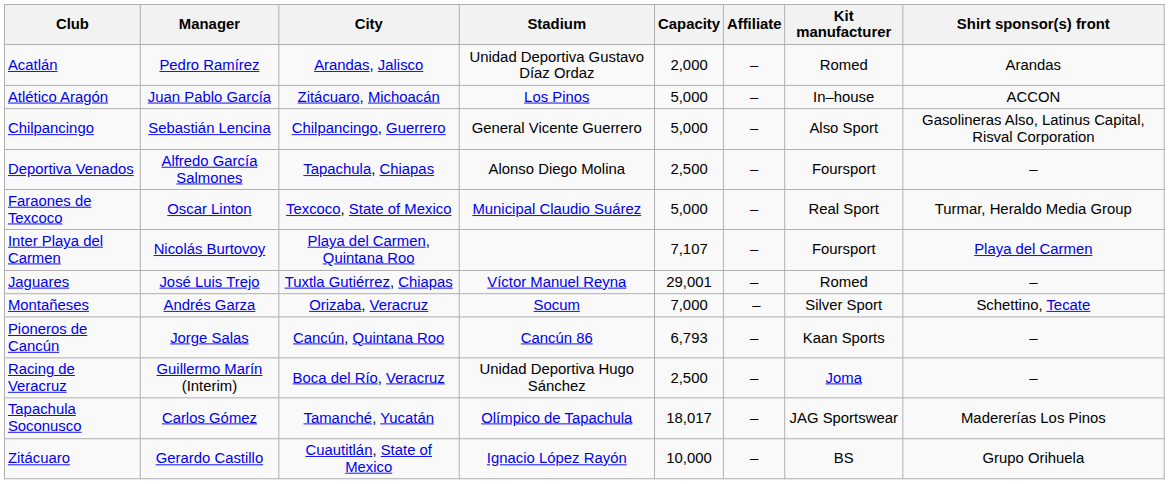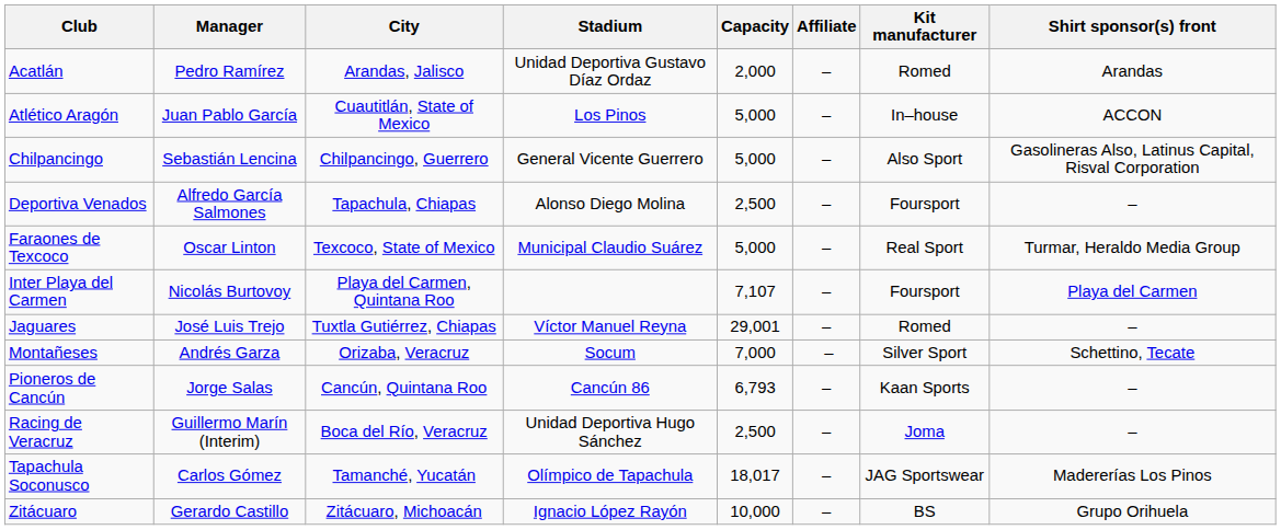Atlético Aragón | City: Zitácuaro, Michoacán -> Cuautitlán, State of Mexico
Zitácuaro | City: Cuautitlán, State of Mexico -> Zitácuaro, Michoacán
